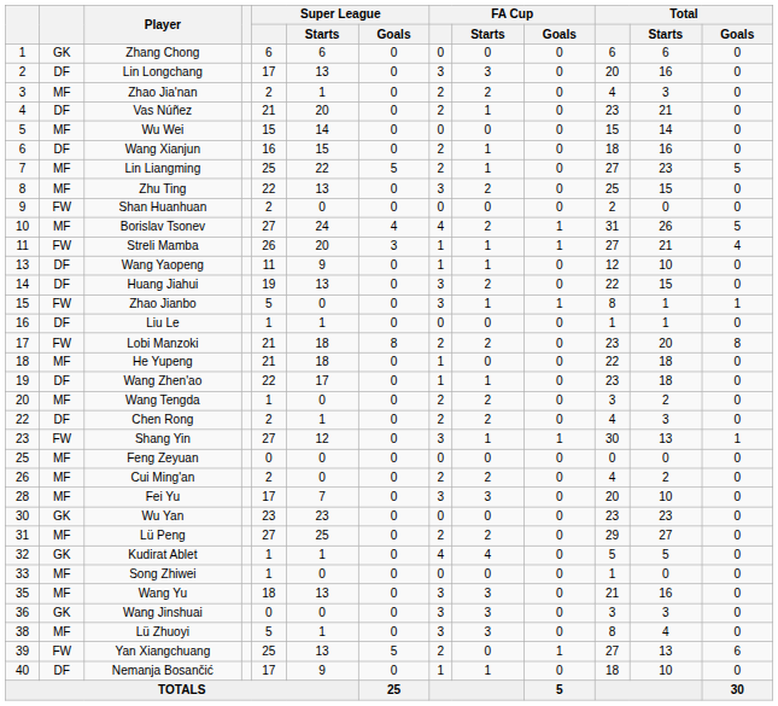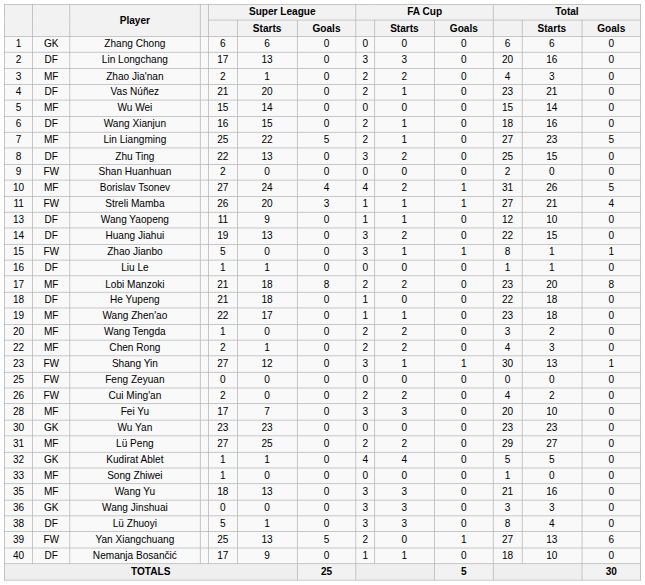Zhu Ting | column 2: MF -> DF
Lobi Manzoki | column 2: FW -> MF
He Yupeng | column 2: MF -> DF
Wang Zhen'ao | column 2: DF -> MF
Chen Rong | column 2: DF -> MF
Feng Zeyuan | column 2: MF -> FW
Cui Ming'an | column 2: MF -> FW
Lü Zhuoyi | column 2: MF -> DF
